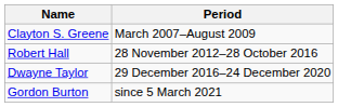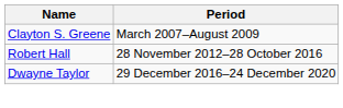- row: Gordon Burton | since 5 March 2021
